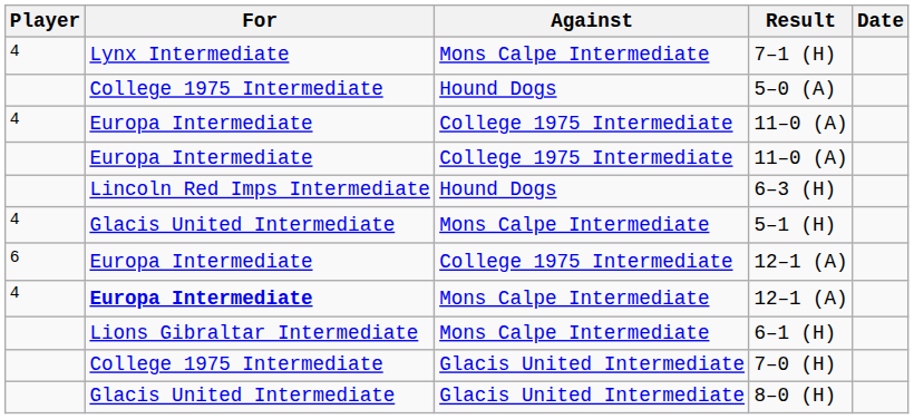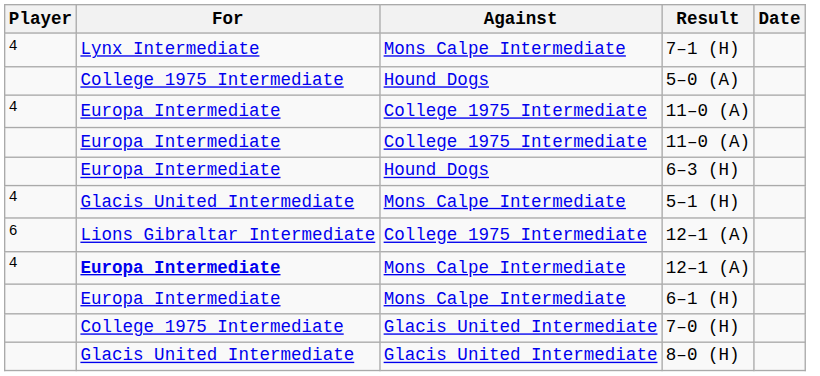6–3 (H) | For: Lincoln Red Imps Intermediate -> Europa Intermediate
6 / 12–1 (A) | For: Europa Intermediate -> Lions Gibraltar Intermediate
6–1 (H) | For: Lions Gibraltar Intermediate -> Europa Intermediate
